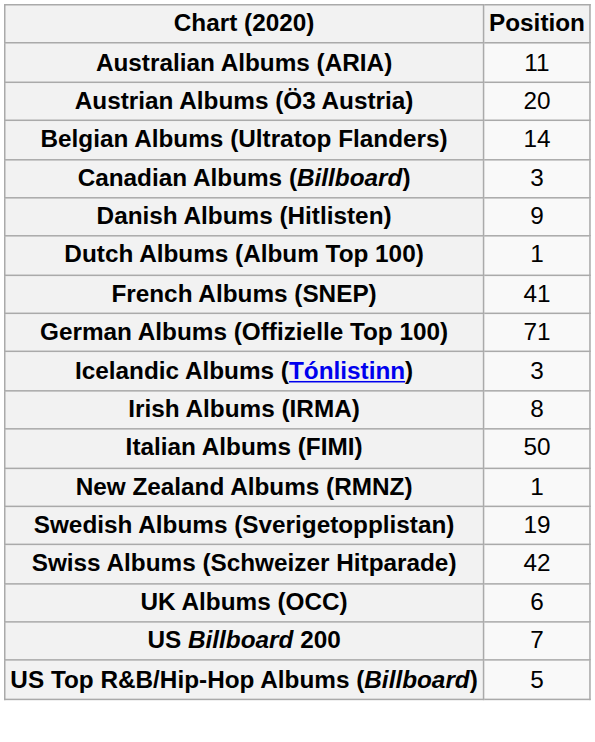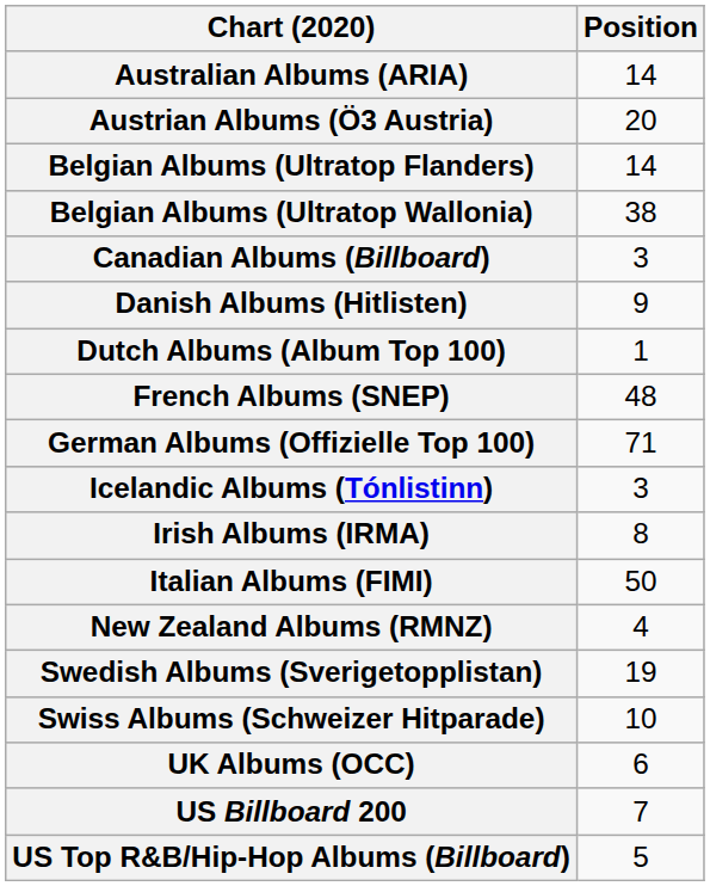Australian Albums (ARIA) | Position: 11 -> 14
+ row: Belgian Albums (Ultratop Wallonia) | 38
French Albums (SNEP) | Position: 41 -> 48
New Zealand Albums (RMNZ) | Position: 1 -> 4
Swiss Albums (Schweizer Hitparade) | Position: 42 -> 10
